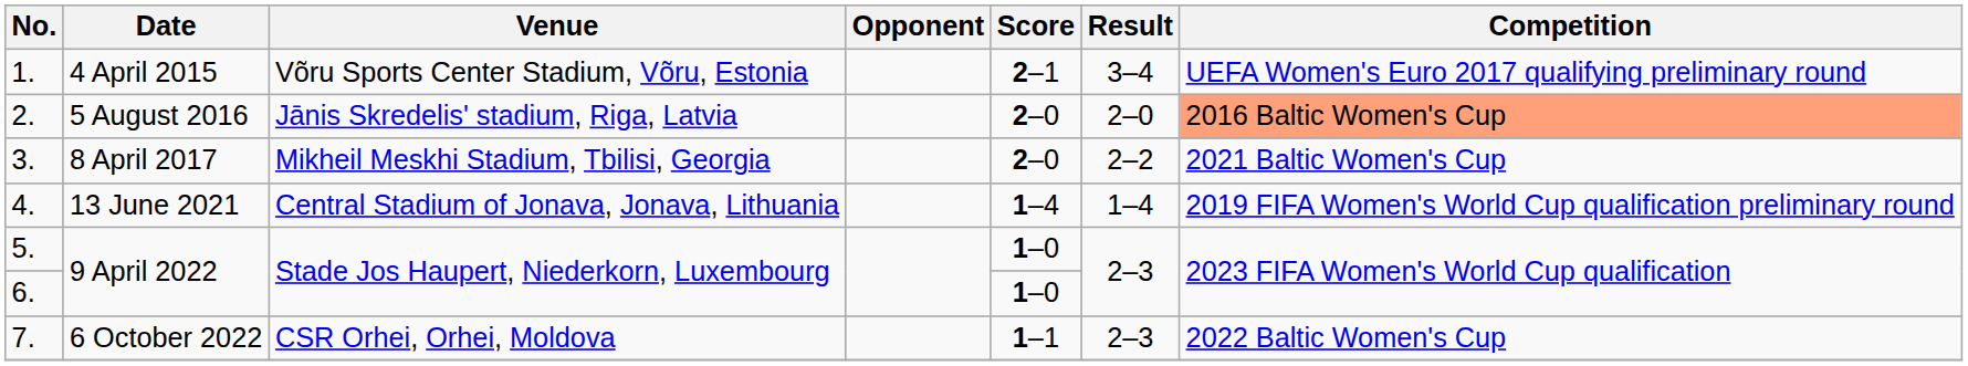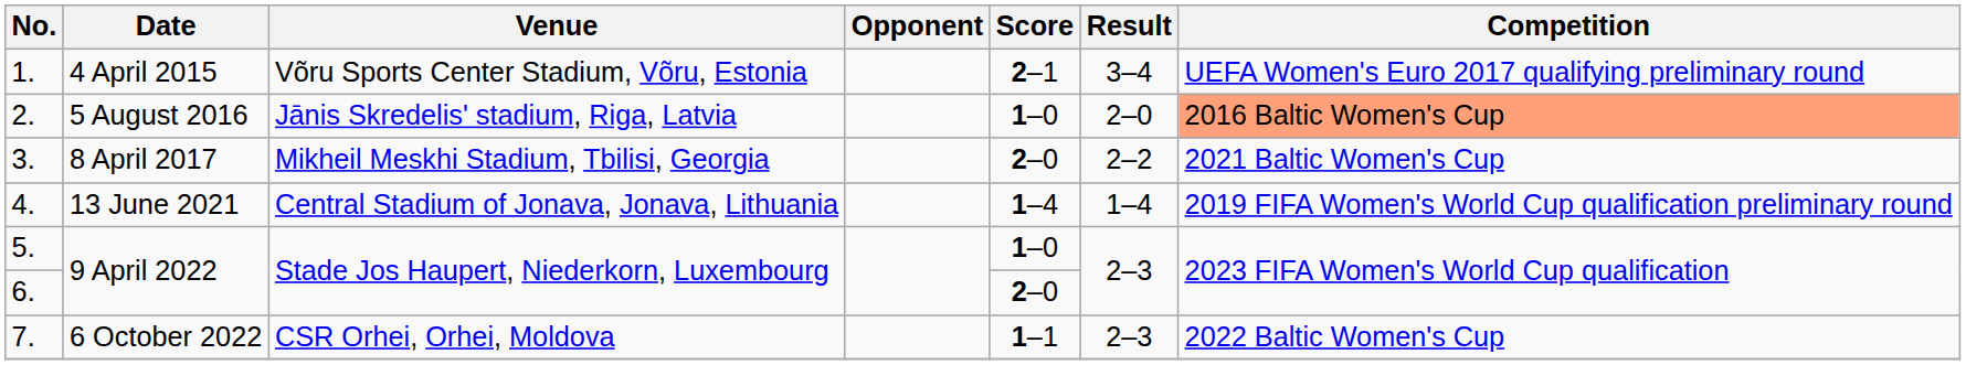2. | Score: 2–0 -> 1–0
6. | Score: 1–0 -> 2–0
